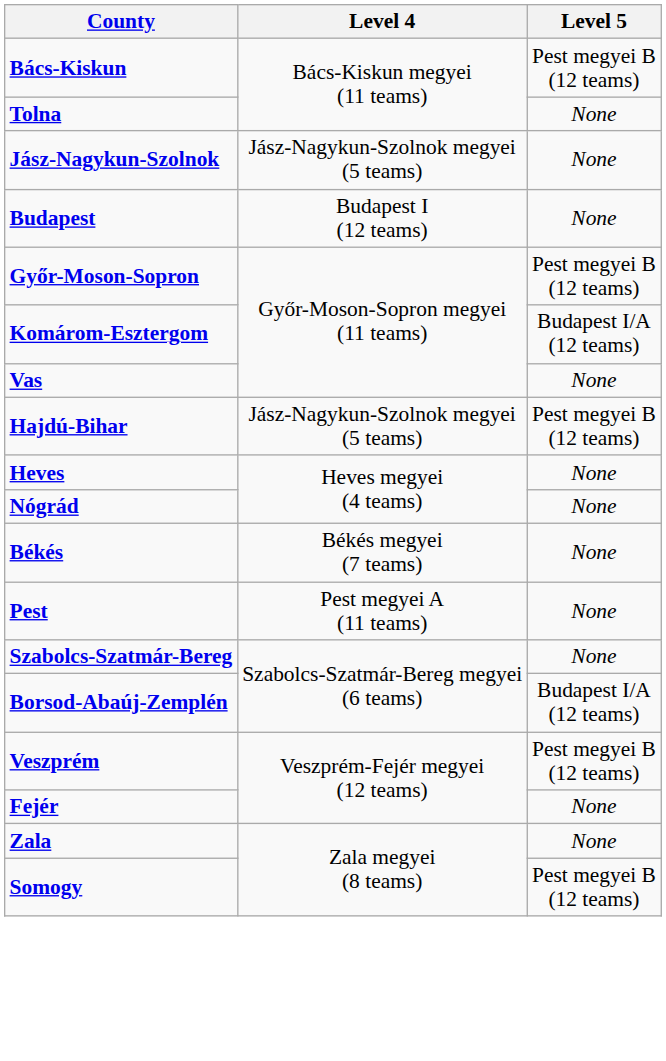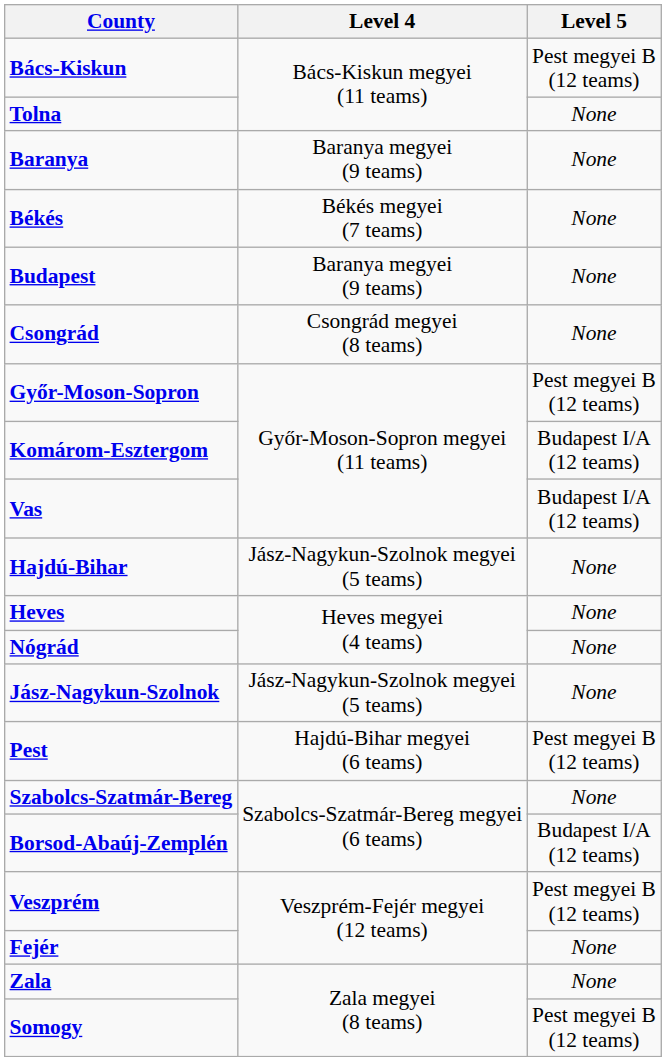+ row: Baranya | Baranya megyei (9 teams) | None
rows swapped: Békés <-> Jász-Nagykun-Szolnok
Budapest | Level 4: Budapest I (12 teams) -> Baranya megyei (9 teams)
+ row: Csongrád | Csongrád megyei (8 teams) | None
Vas | Level 5: None -> Budapest I/A (12 teams)
Hajdú-Bihar | Level 5: Pest megyei B (12 teams) -> None
Pest | Level 4: Pest megyei A (11 teams) -> Hajdú-Bihar megyei (6 teams)
Pest | Level 5: None -> Pest megyei B (12 teams)
